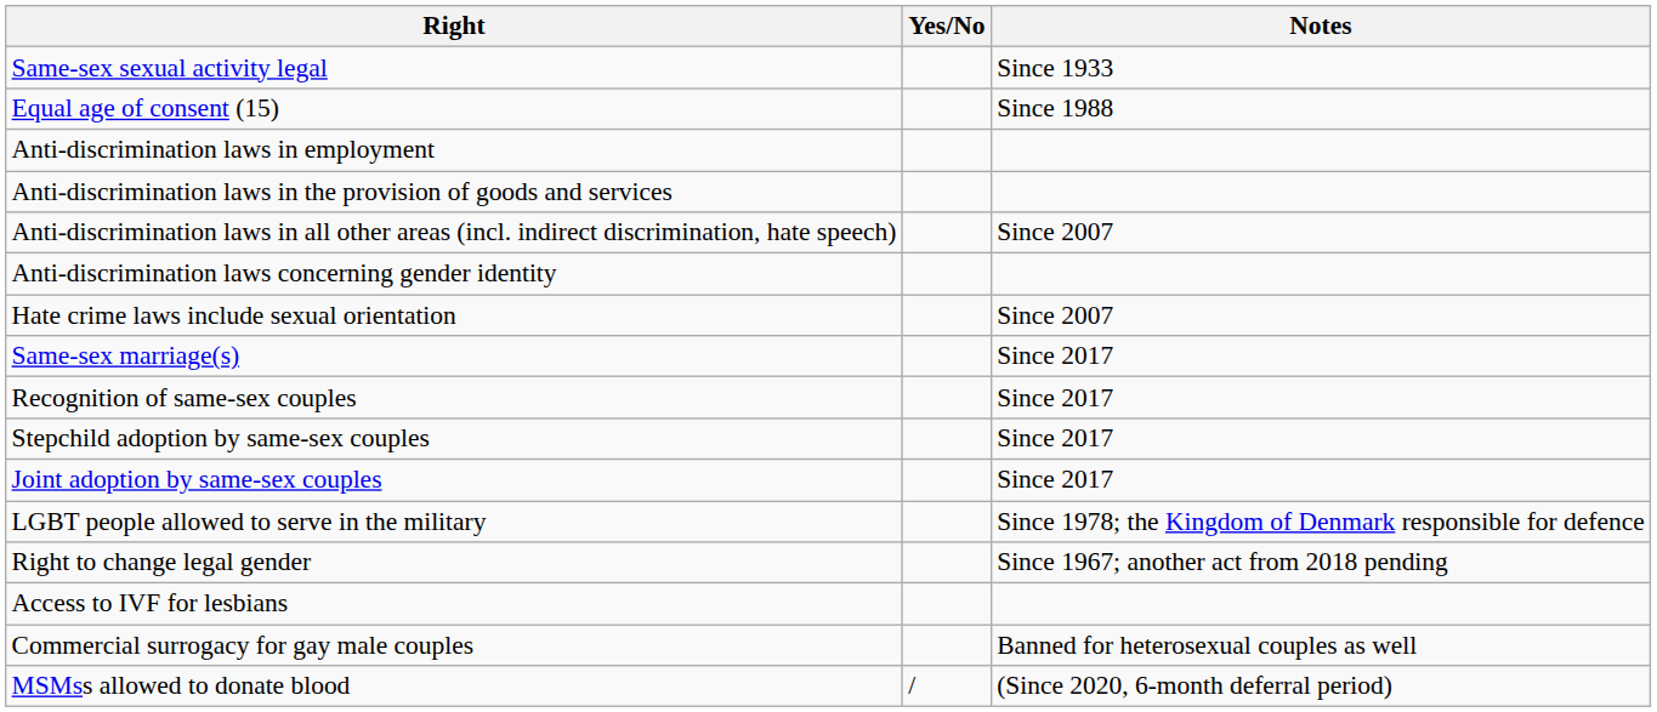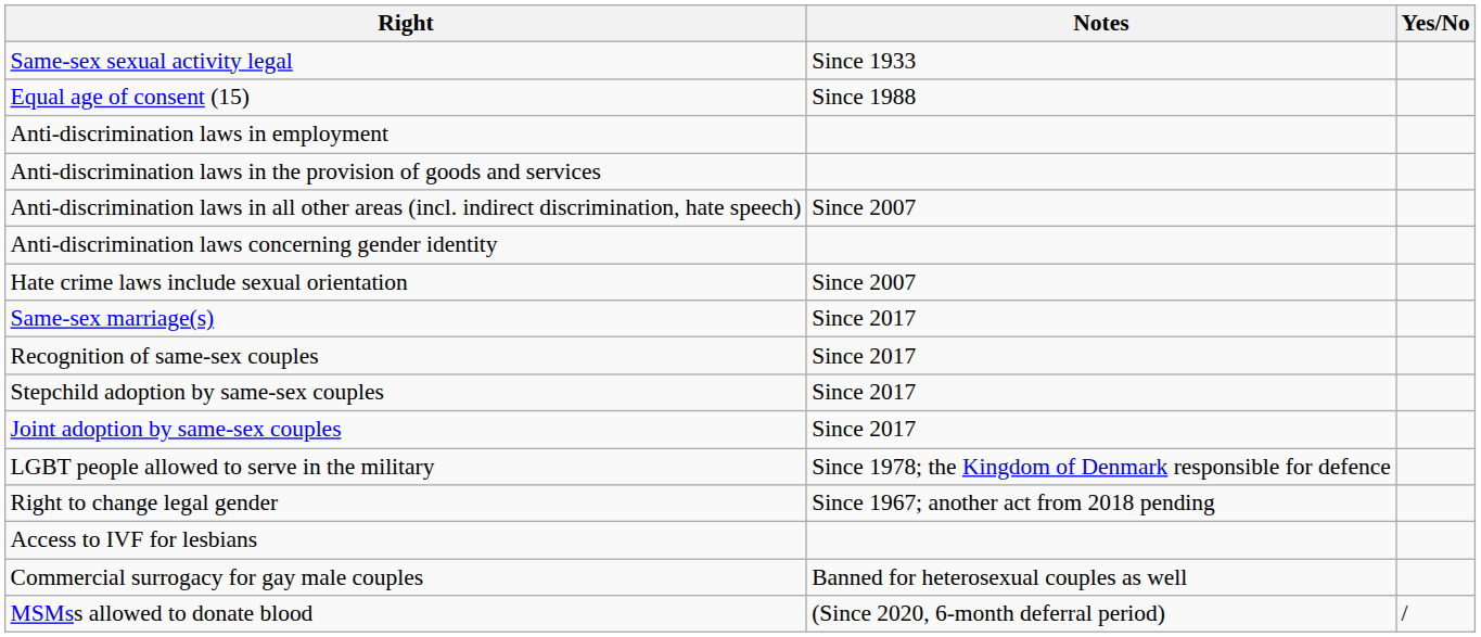columns swapped: Yes/No <-> Notes
